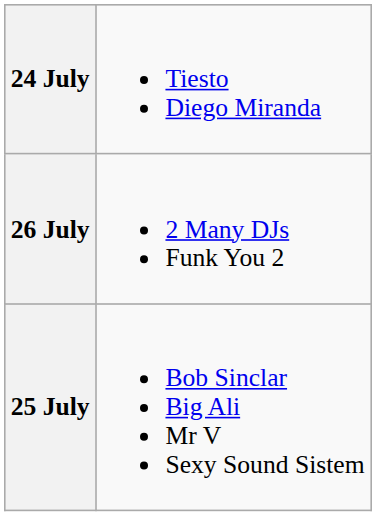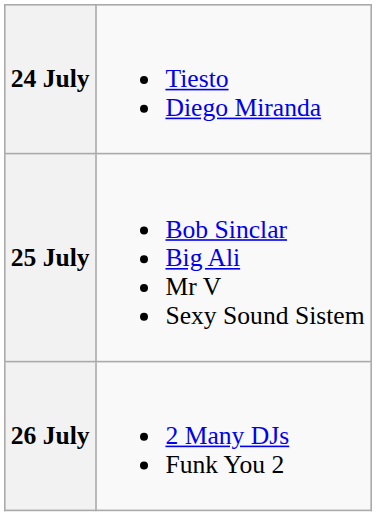rows swapped: 25 July <-> 26 July
